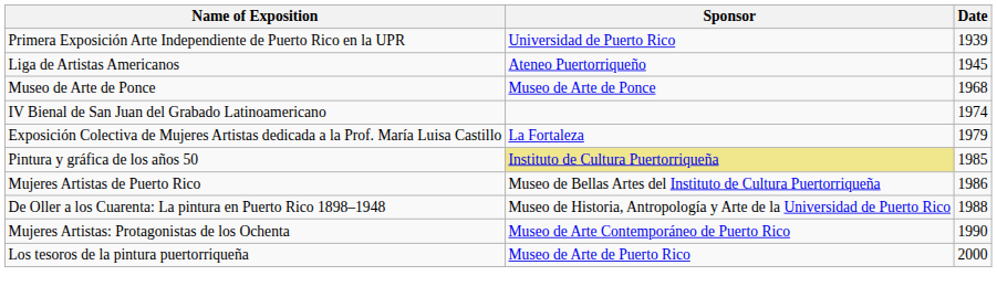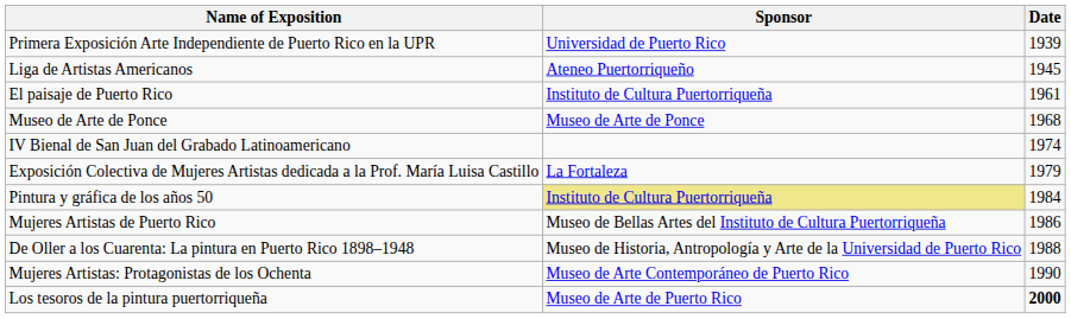+ row: El paisaje de Puerto Rico | Instituto de Cultura Puertorriqueña | 1961
Pintura y gráfica de los años 50 | Date: 1985 -> 1984
Los tesoros de la pintura puertorriqueña | Date: normal -> bold
